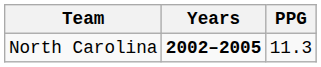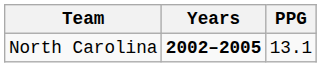North Carolina | PPG: 11.3 -> 13.1
